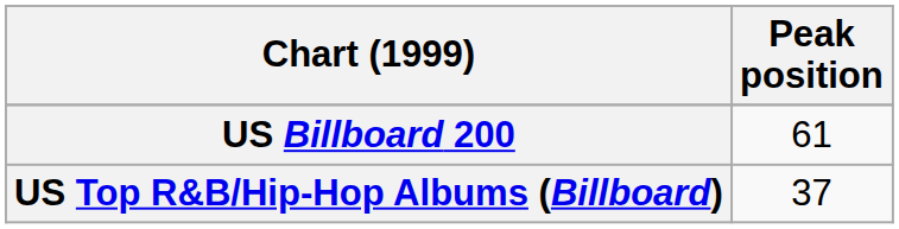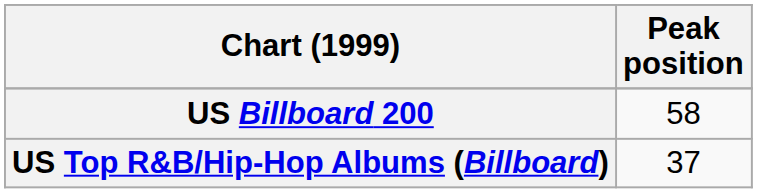US Billboard 200 | Peak position: 61 -> 58
